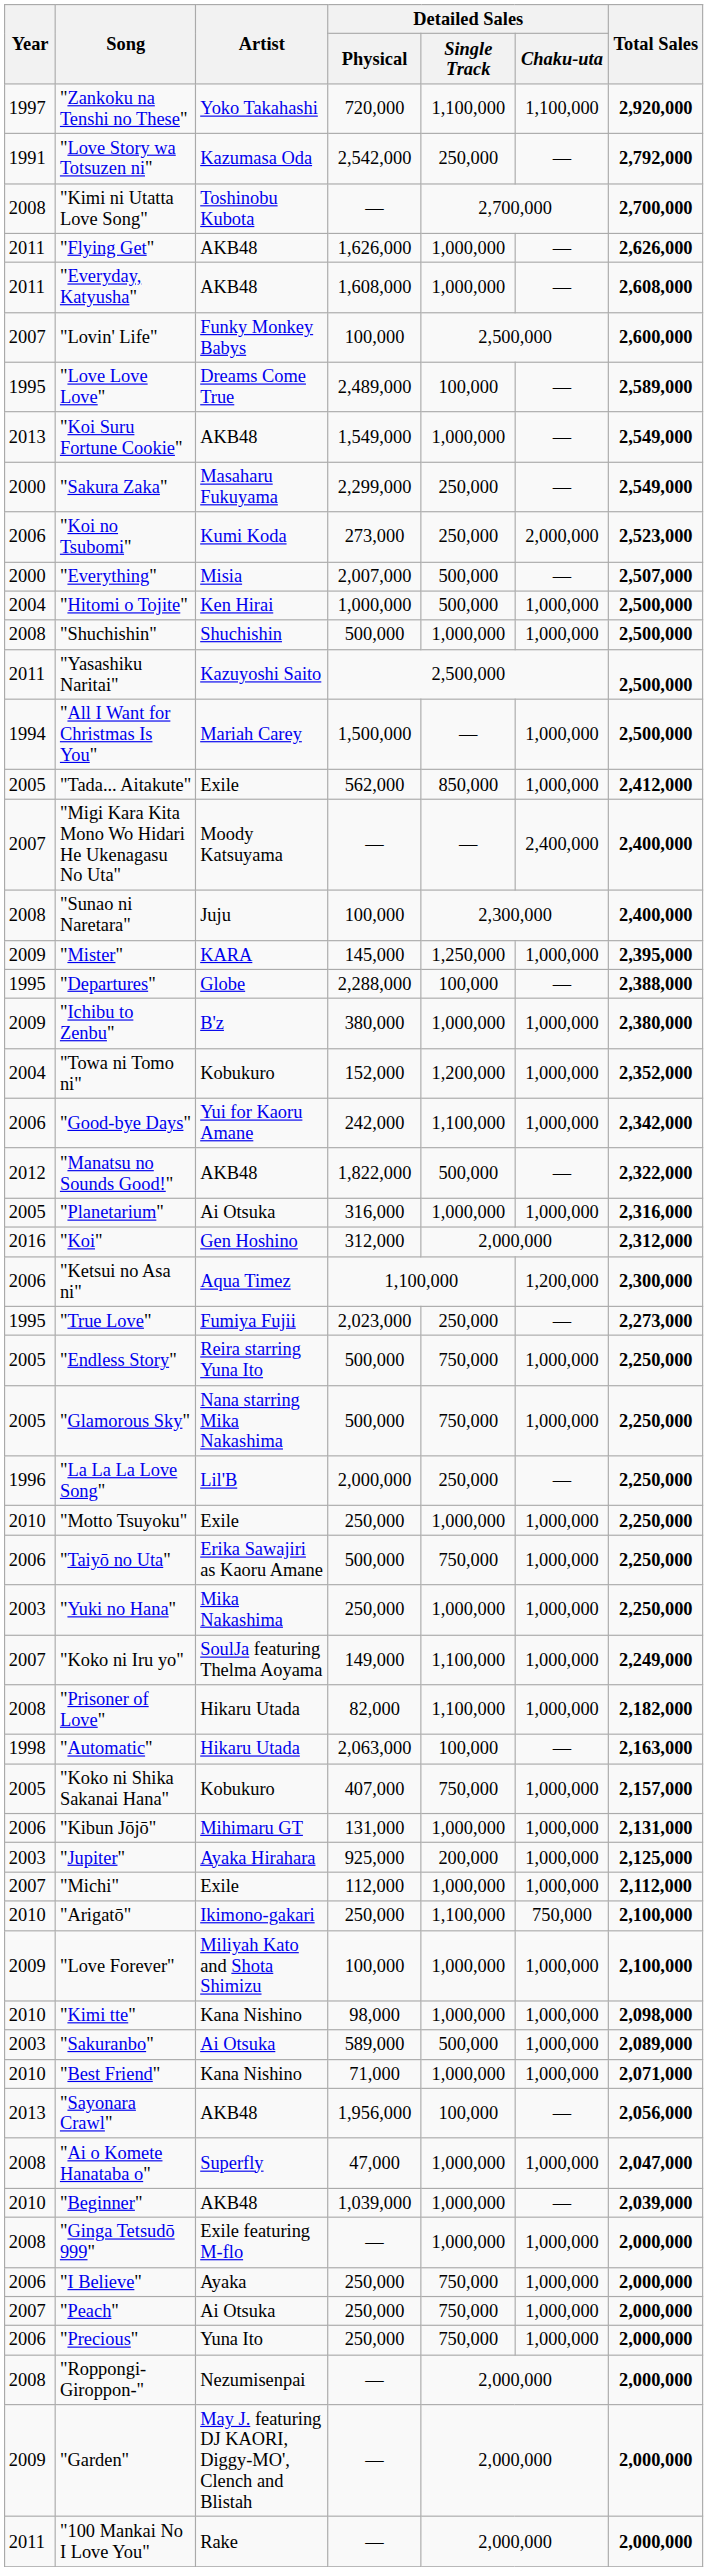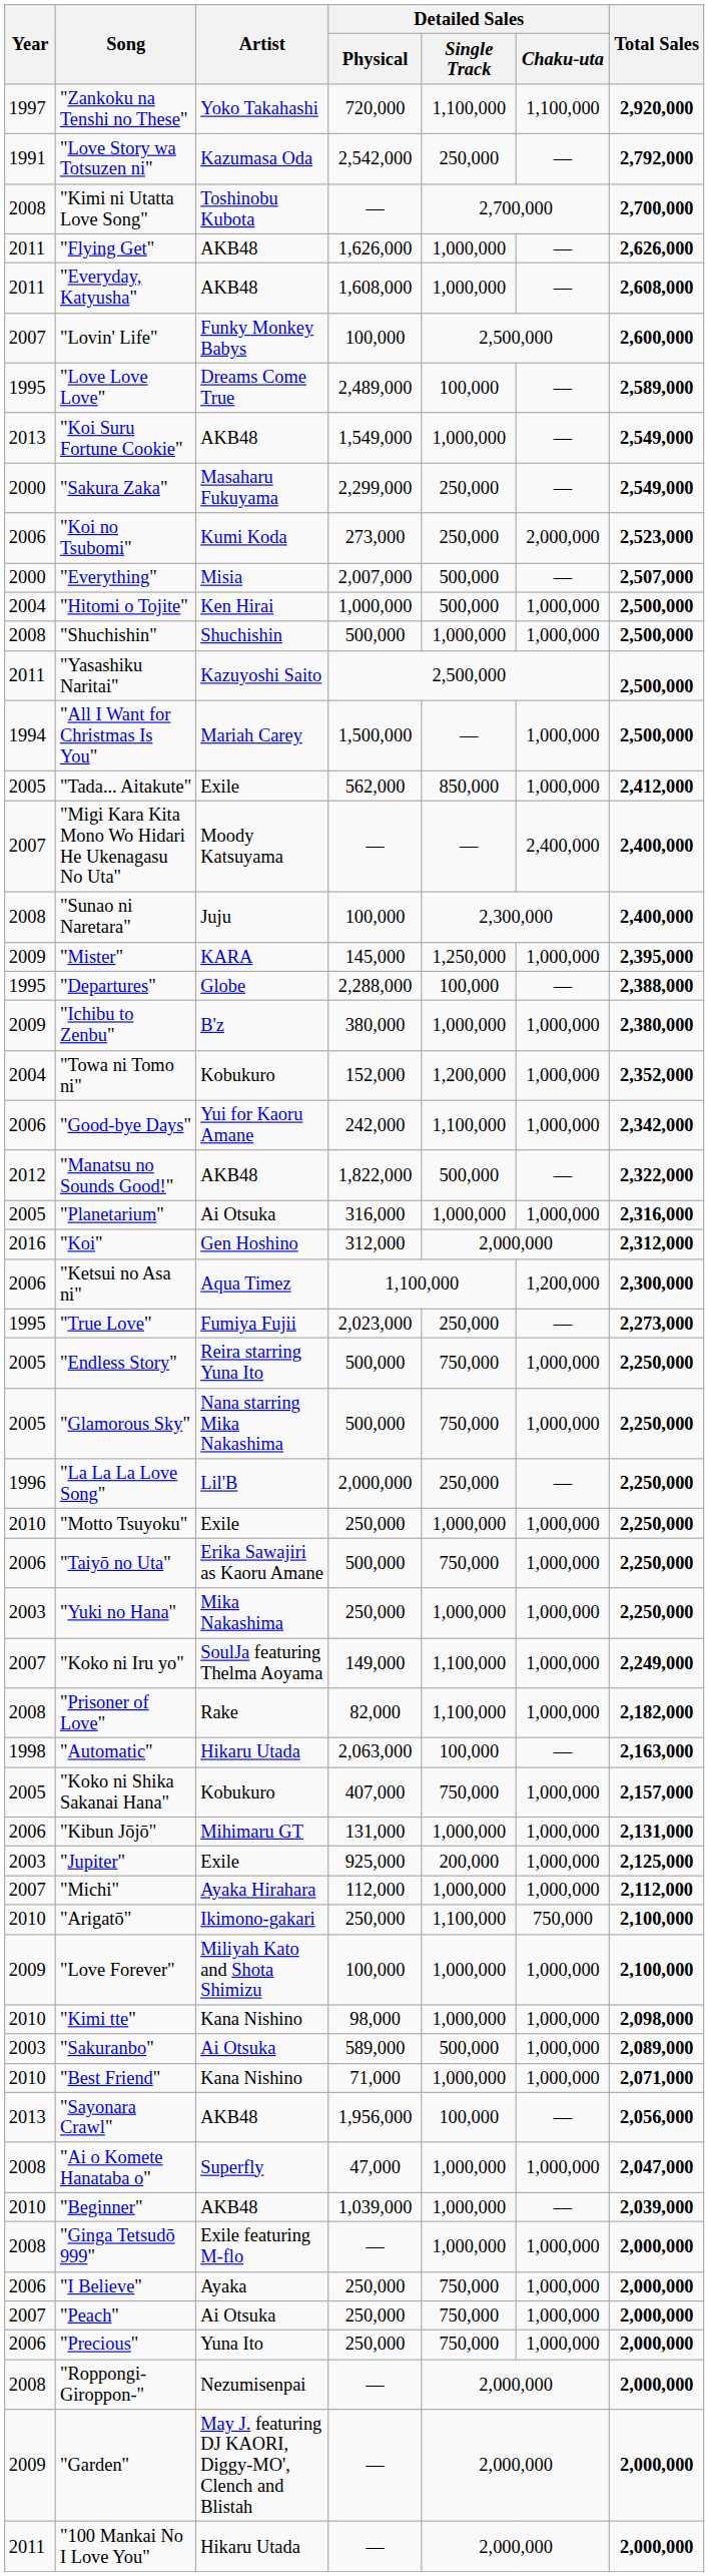"Prisoner of Love" | Artist: Hikaru Utada -> Rake
"Jupiter" | Artist: Ayaka Hirahara -> Exile
"Michi" | Artist: Exile -> Ayaka Hirahara
"100 Mankai No I Love You" | Artist: Rake -> Hikaru Utada
